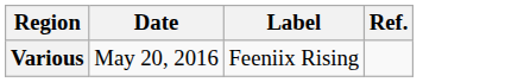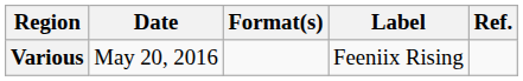+ column: Format(s)
